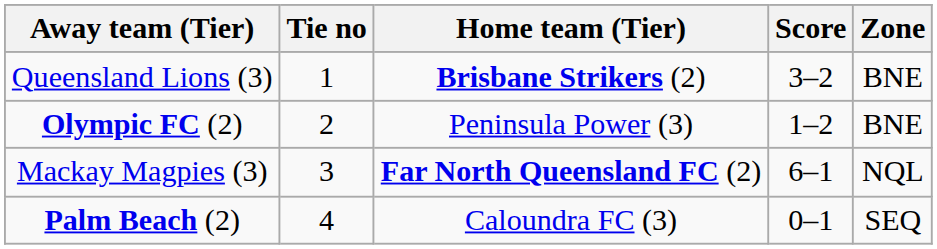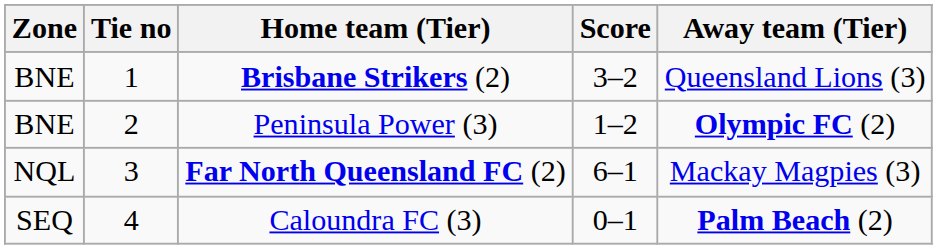columns swapped: Zone <-> Away team (Tier)
